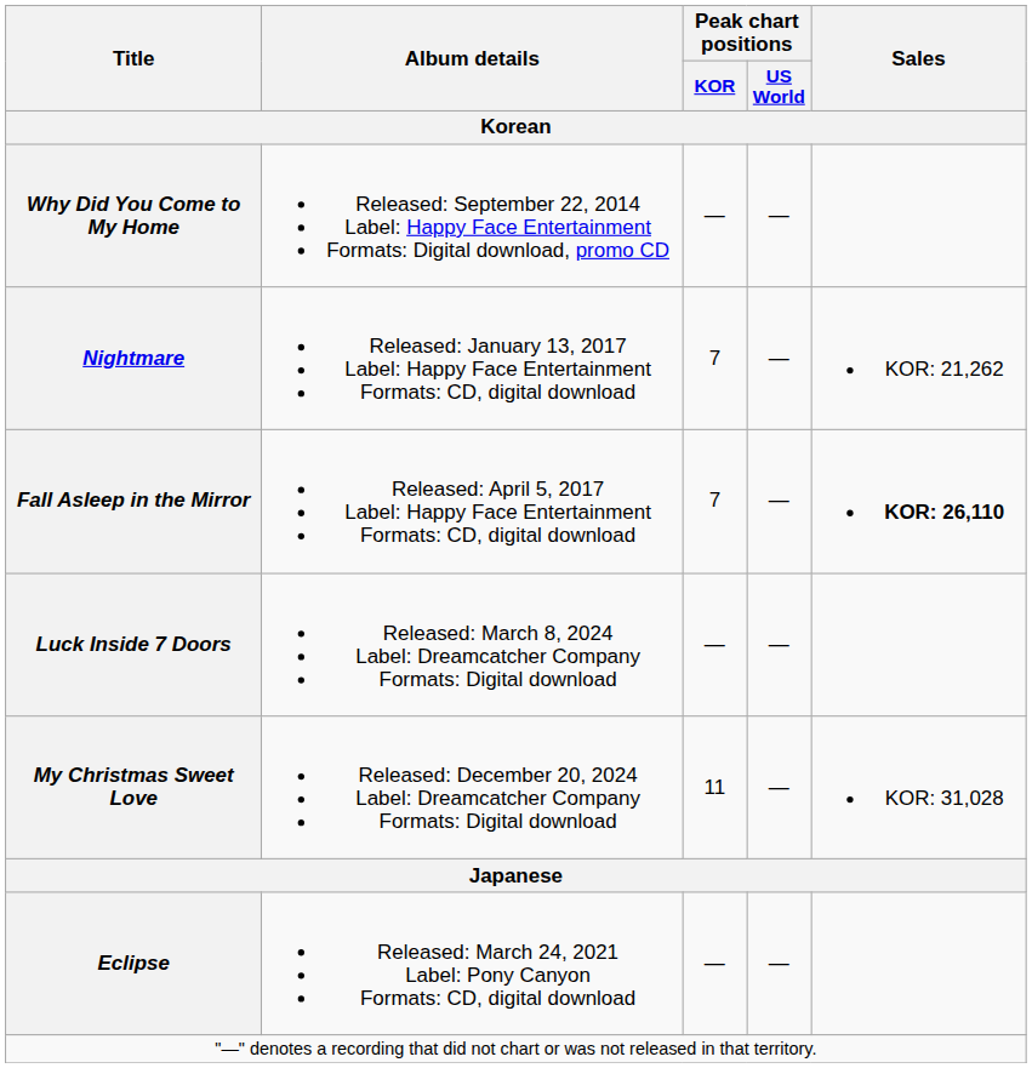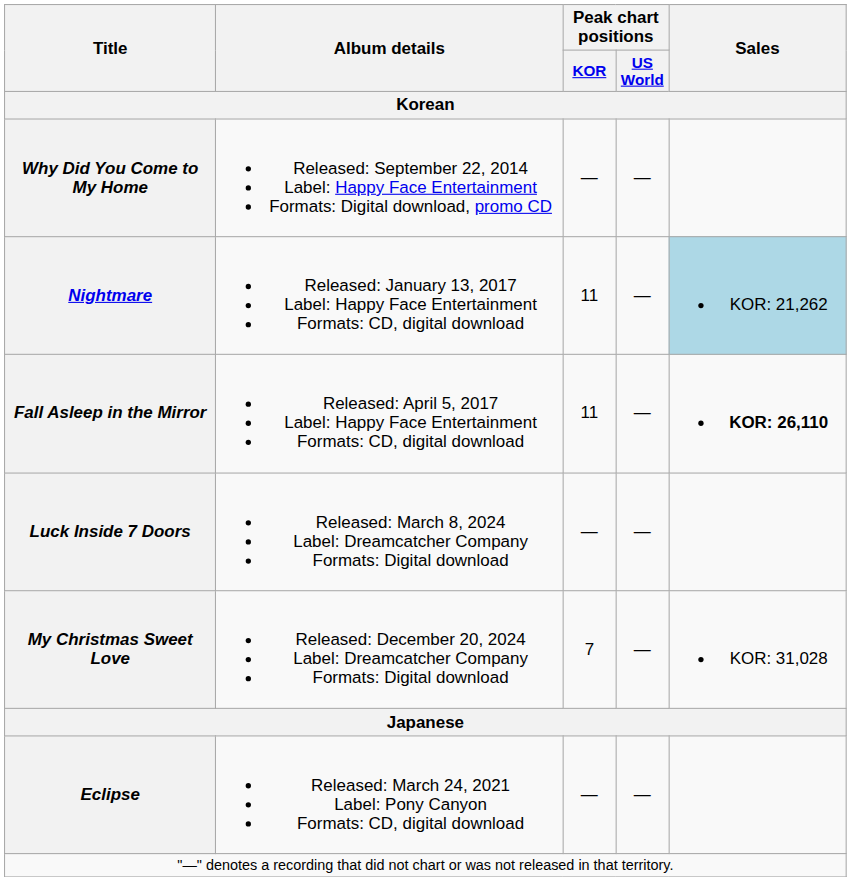Nightmare | Peak chart positions / KOR / Korean: 7 -> 11
Nightmare | Sales / Korean: no background -> lightblue background
Fall Asleep in the Mirror | Peak chart positions / KOR / Korean: 7 -> 11
My Christmas Sweet Love | Peak chart positions / KOR / Korean: 11 -> 7
